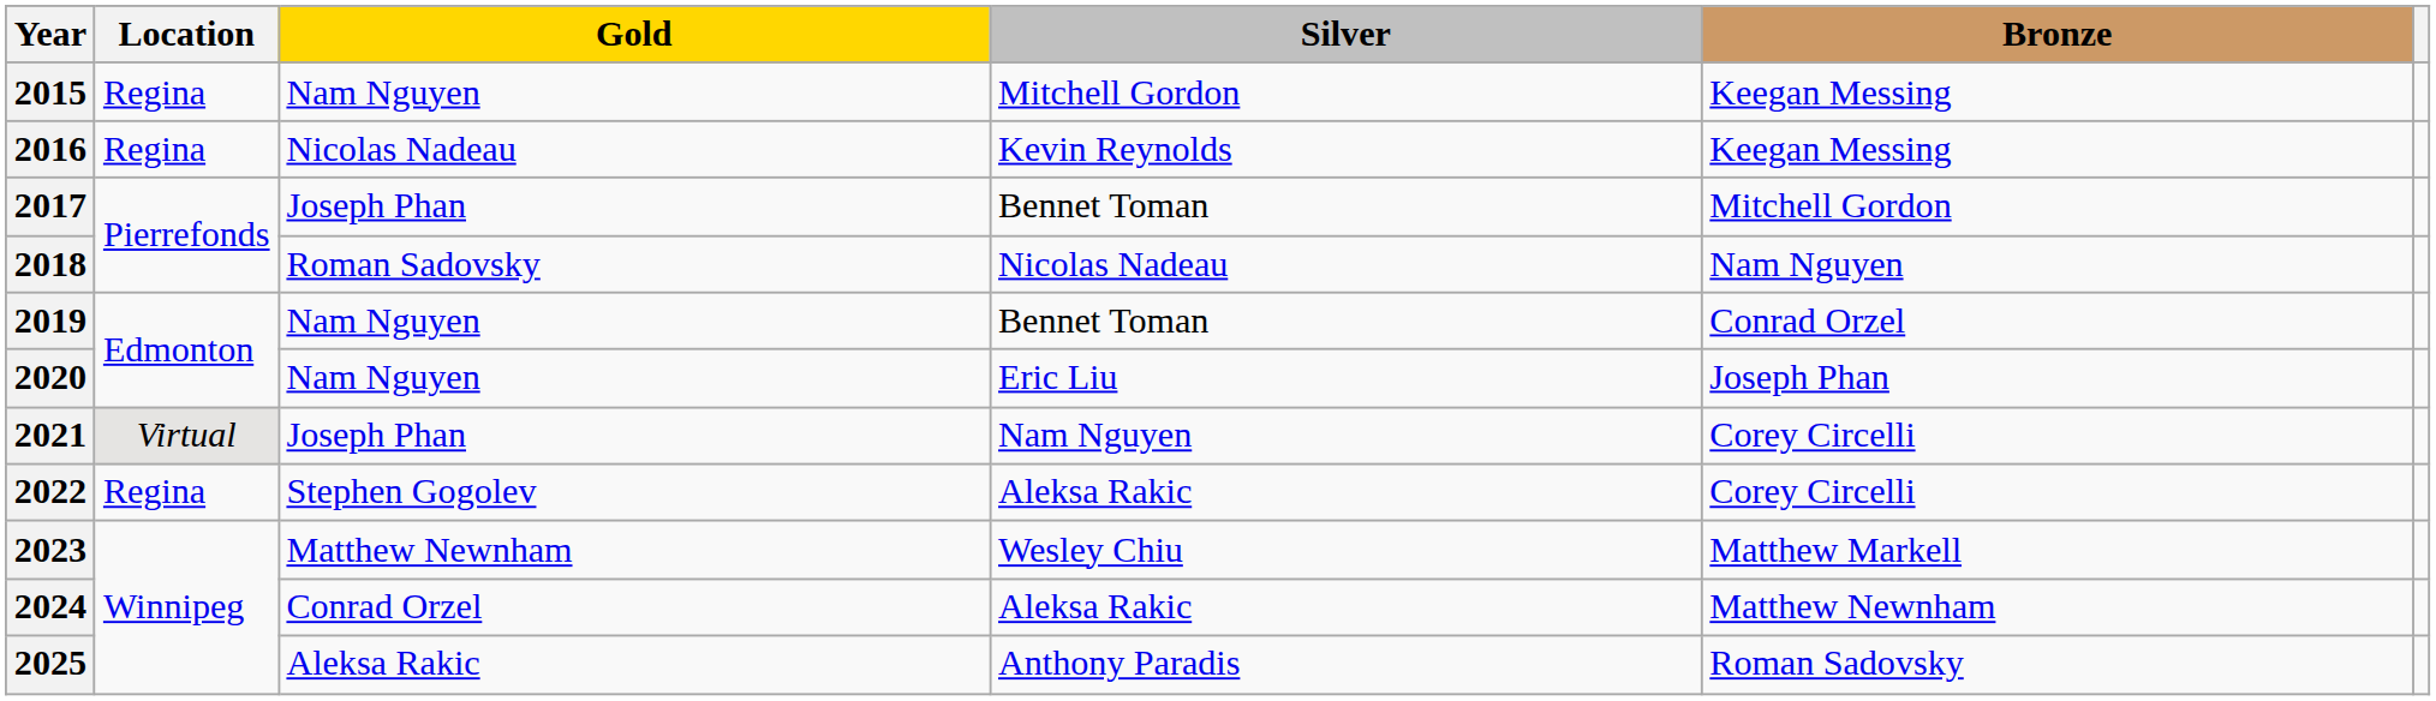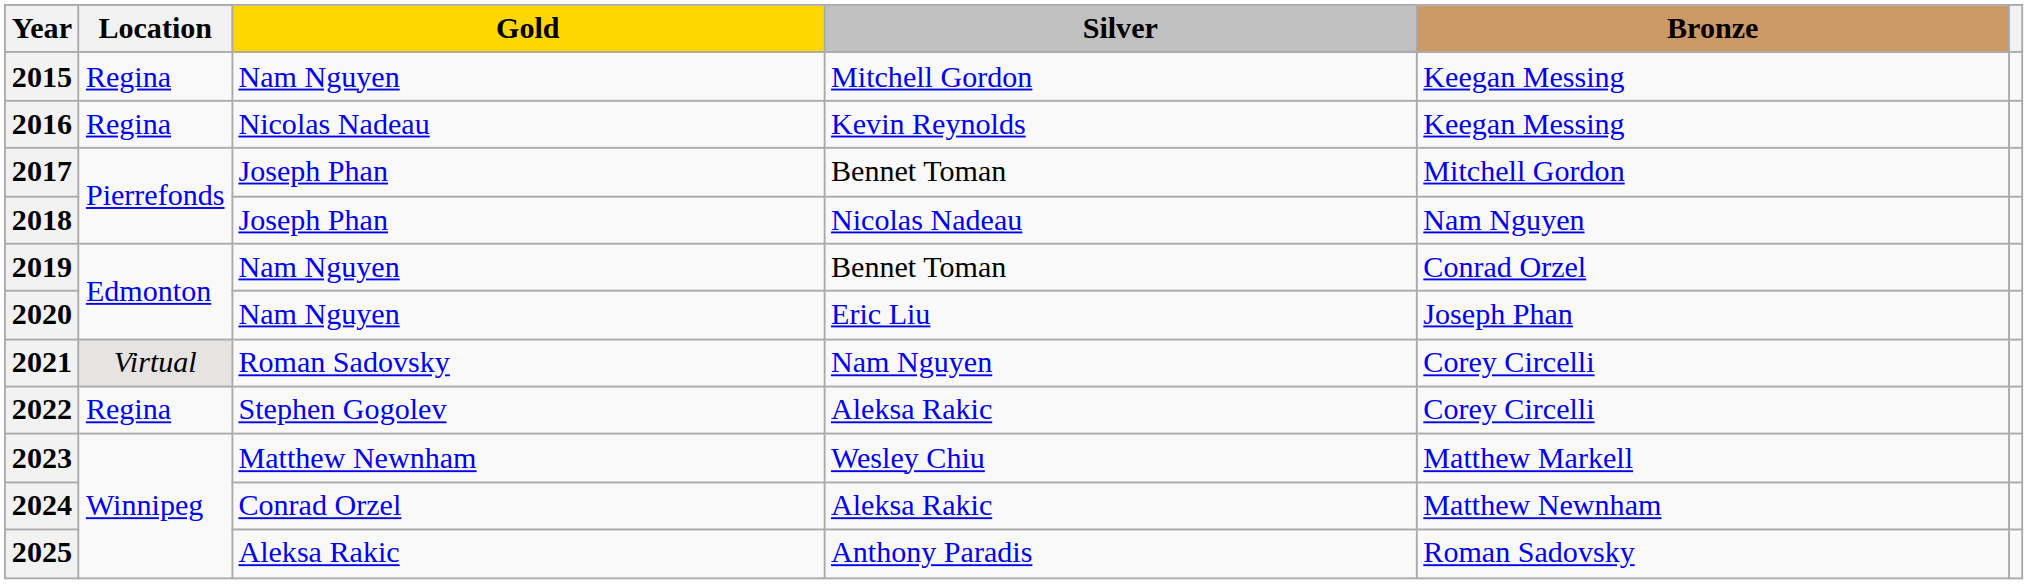2018 | Gold: Roman Sadovsky -> Joseph Phan
2021 | Gold: Joseph Phan -> Roman Sadovsky
